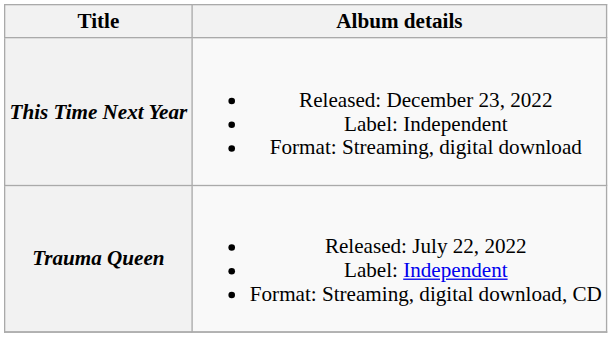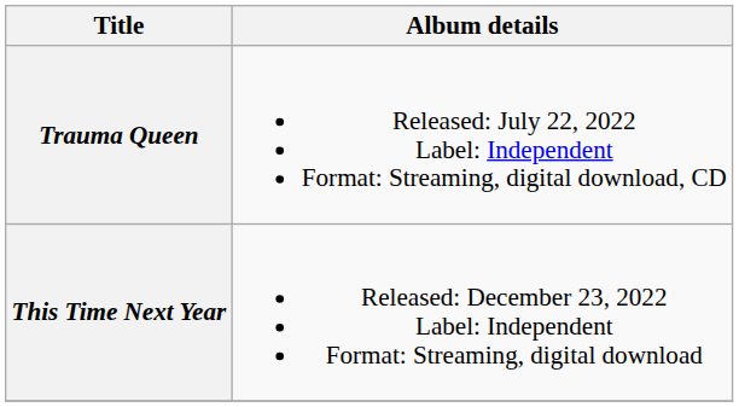rows swapped: Trauma Queen <-> This Time Next Year
